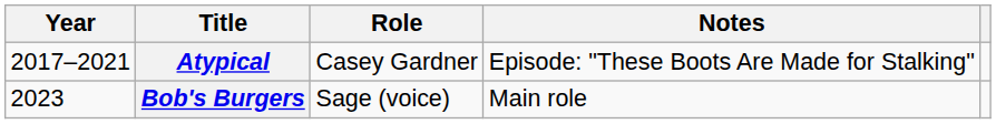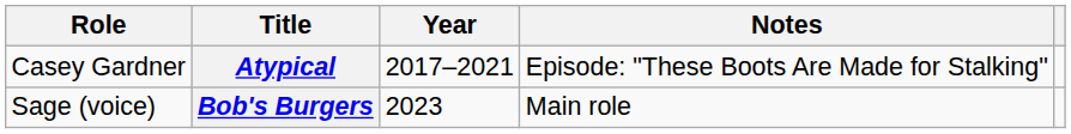columns swapped: Year <-> Role
